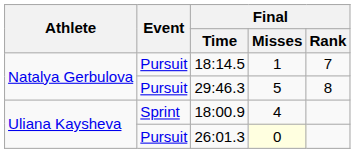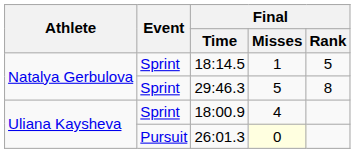18:14.5 | Event: Pursuit -> Sprint
18:14.5 | Final / Rank: 7 -> 5
29:46.3 | Event: Pursuit -> Sprint
